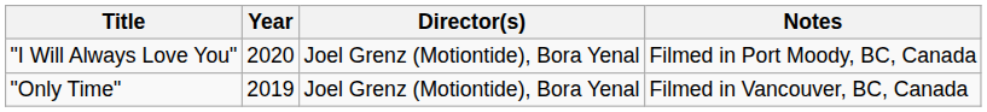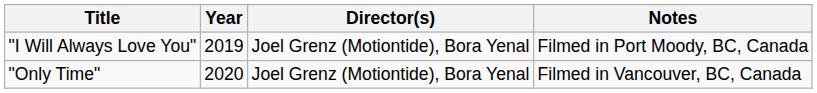"I Will Always Love You" | Year: 2020 -> 2019
"Only Time" | Year: 2019 -> 2020
